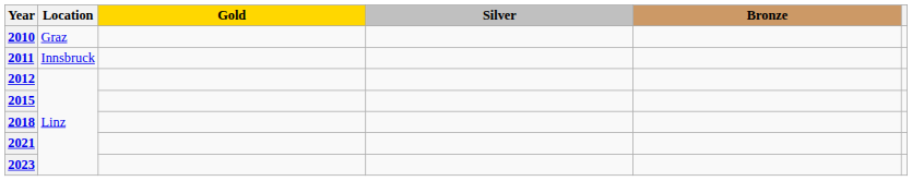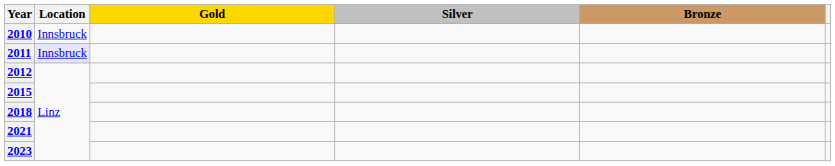2010 | Location: Graz -> Innsbruck
2011 | Location: no background -> lavender background
